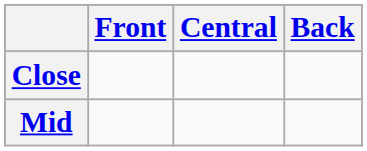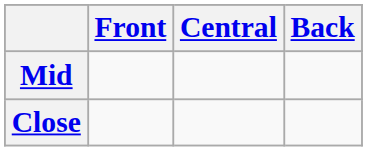rows swapped: Close <-> Mid
